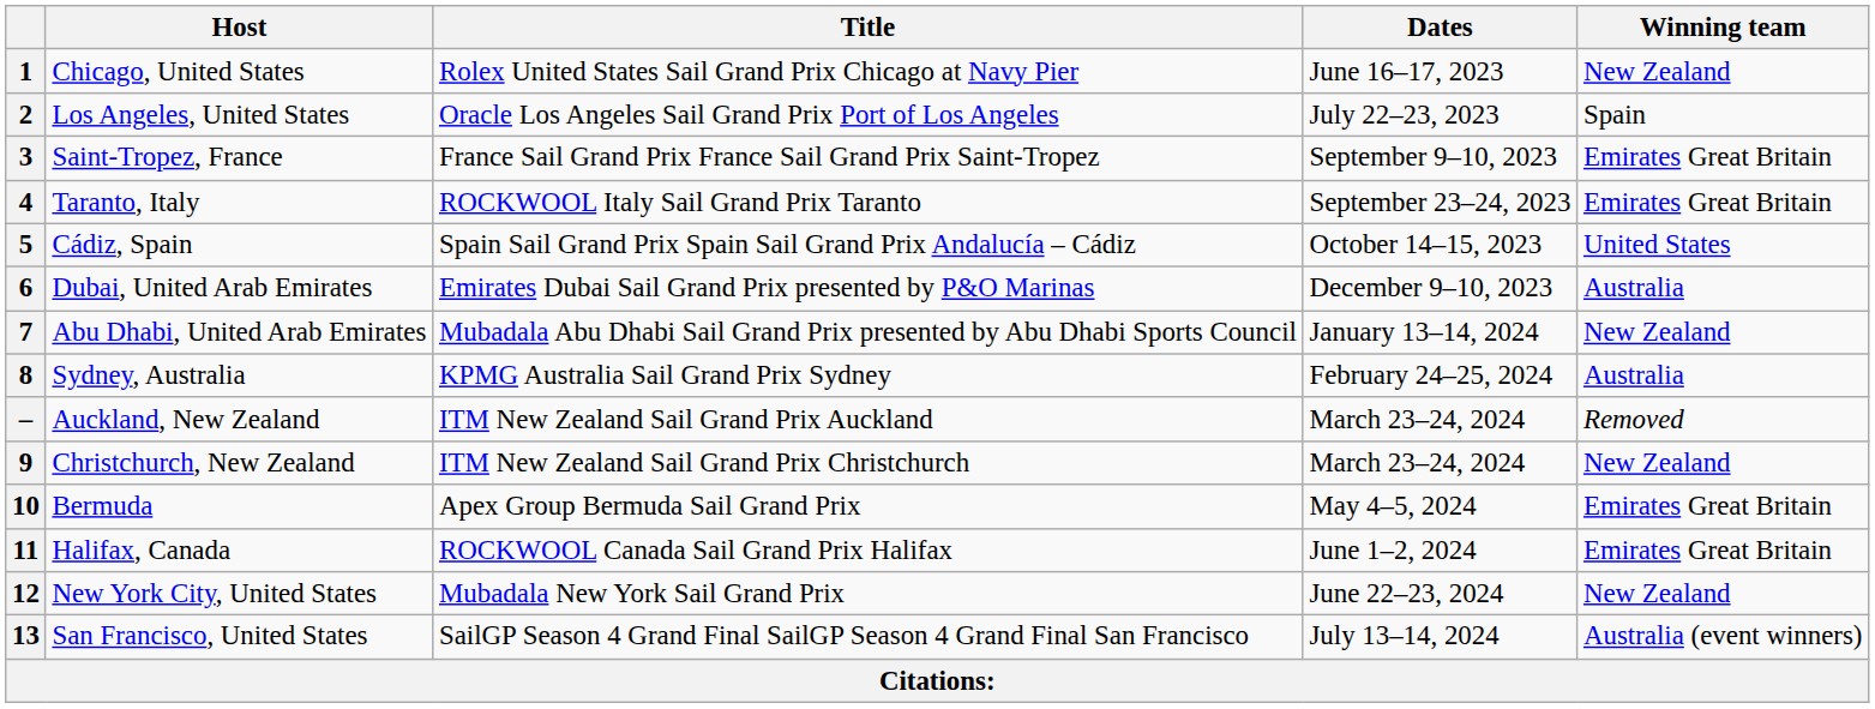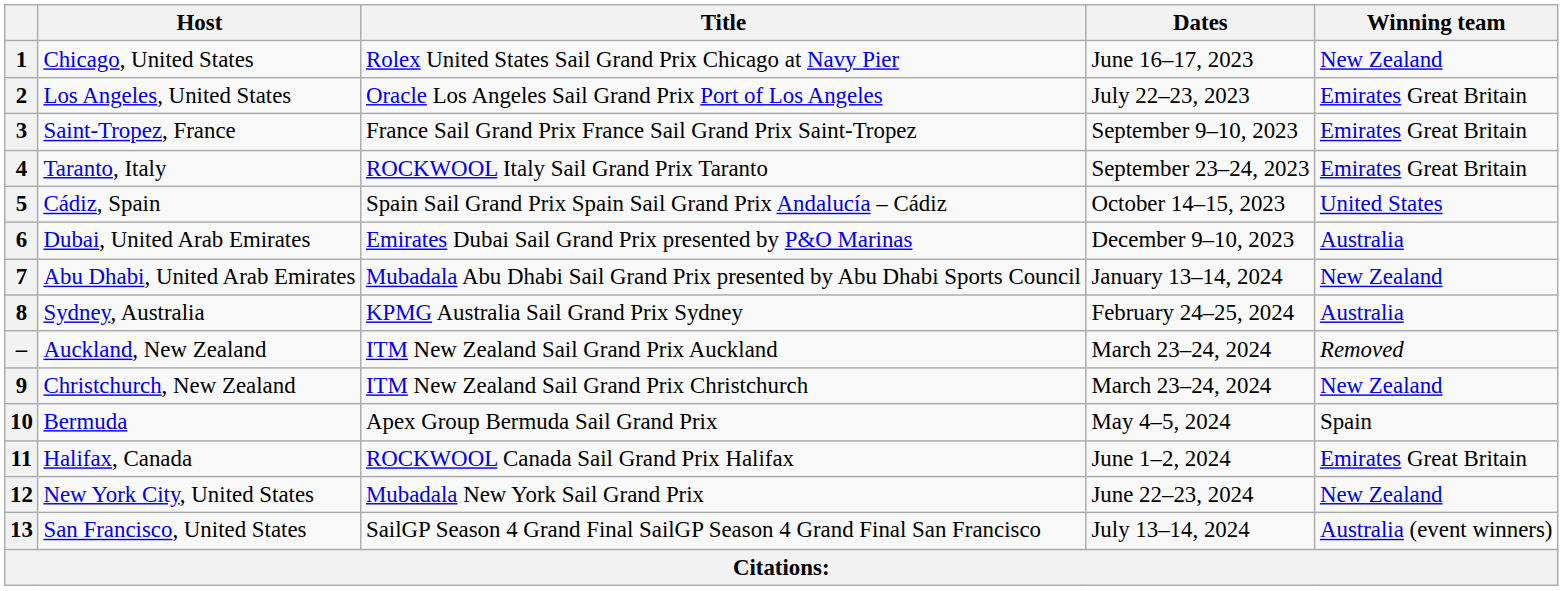2 | Winning team: Spain -> Emirates Great Britain
10 | Winning team: Emirates Great Britain -> Spain
